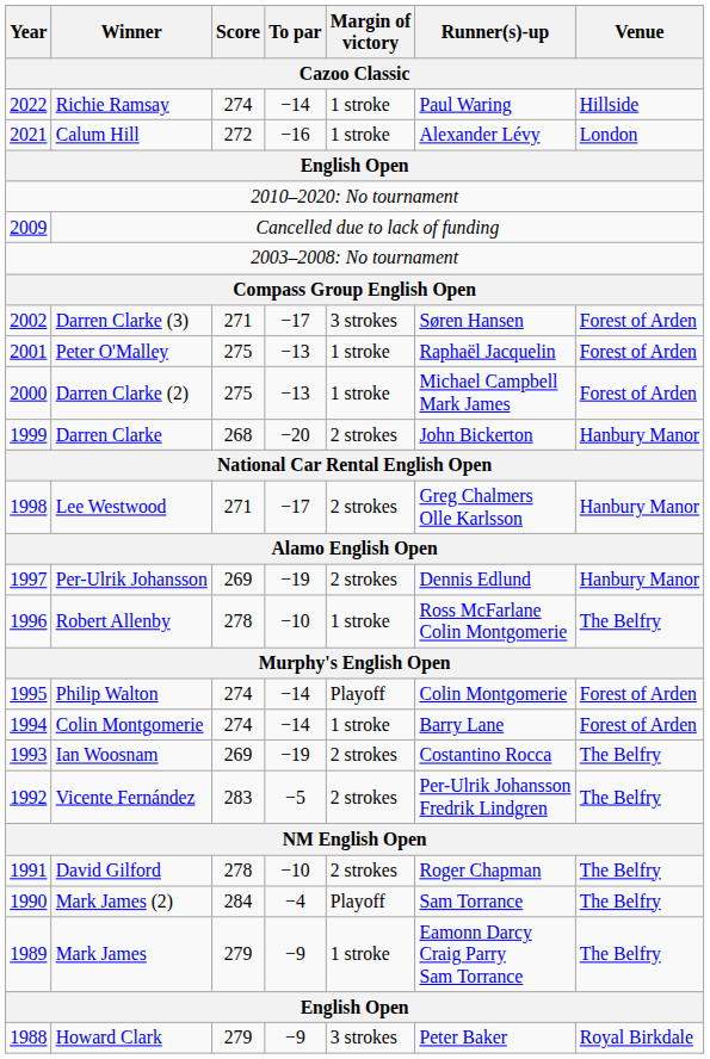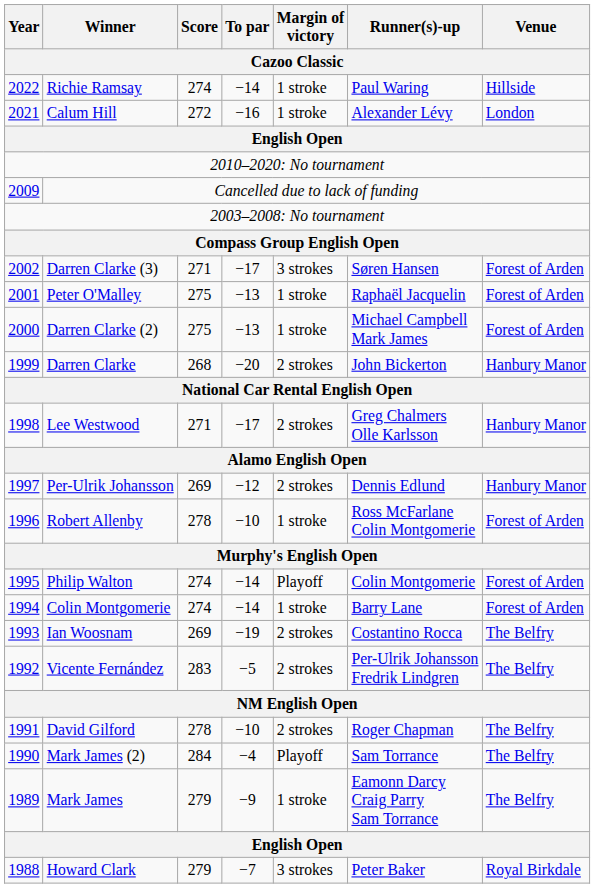Per-Ulrik Johansson | To par: −19 -> −12
Robert Allenby | Venue: The Belfry -> Forest of Arden
Howard Clark | To par: −9 -> −7
